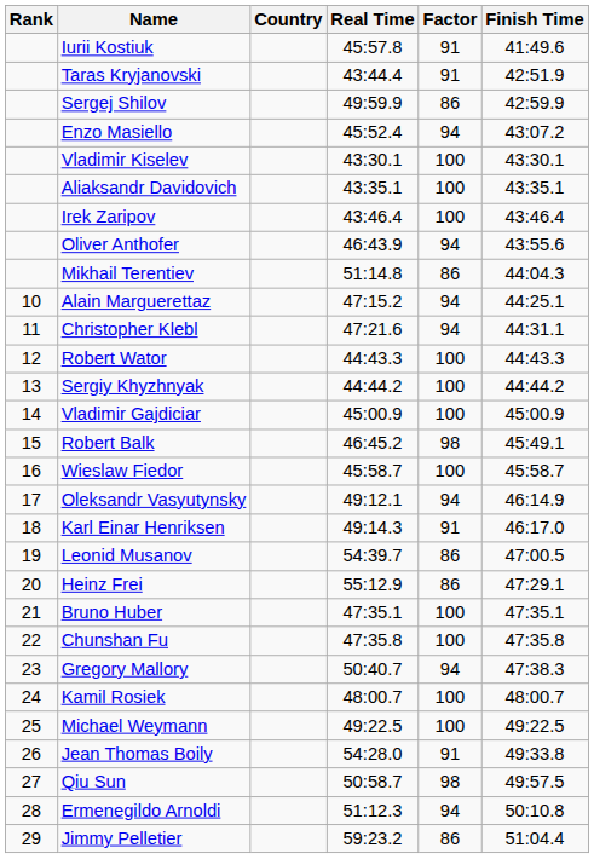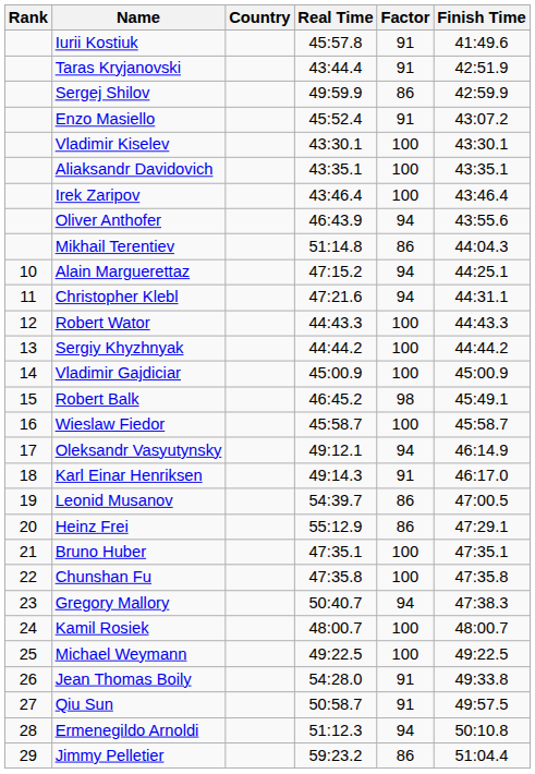Enzo Masiello | Factor: 94 -> 91
Qiu Sun | Factor: 98 -> 91
